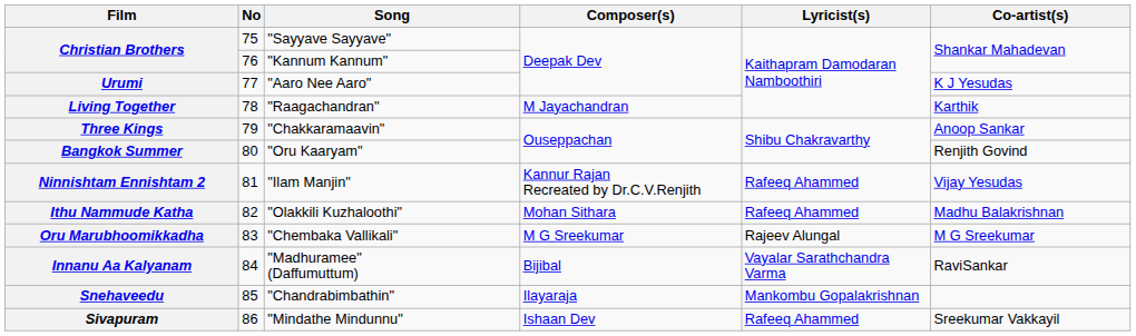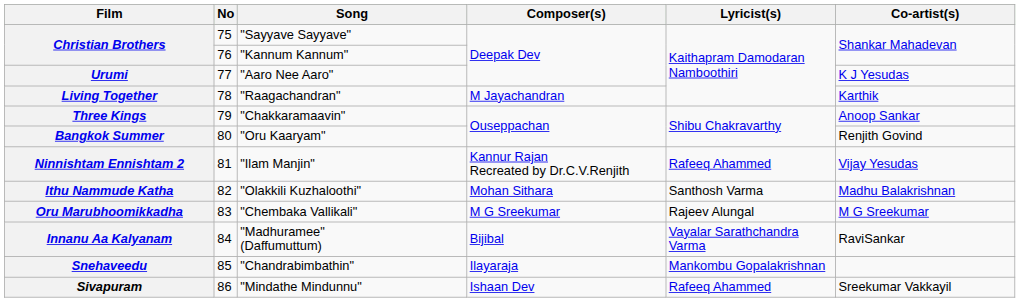Ithu Nammude Katha | Lyricist(s): Rafeeq Ahammed -> Santhosh Varma
